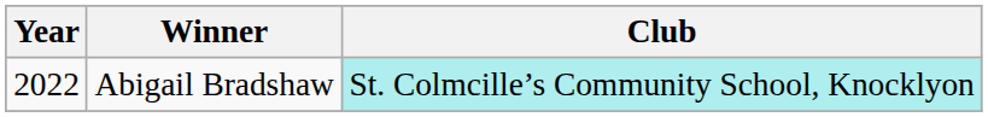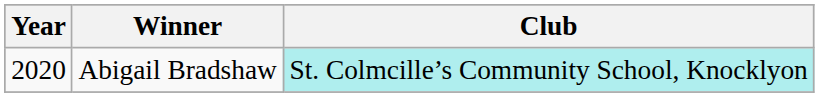Abigail Bradshaw | Year: 2022 -> 2020
